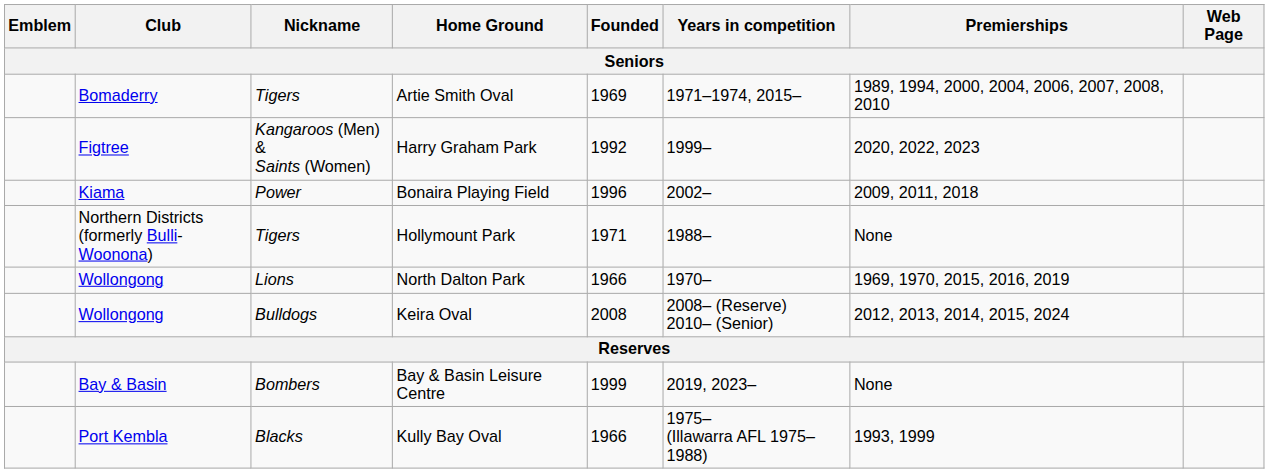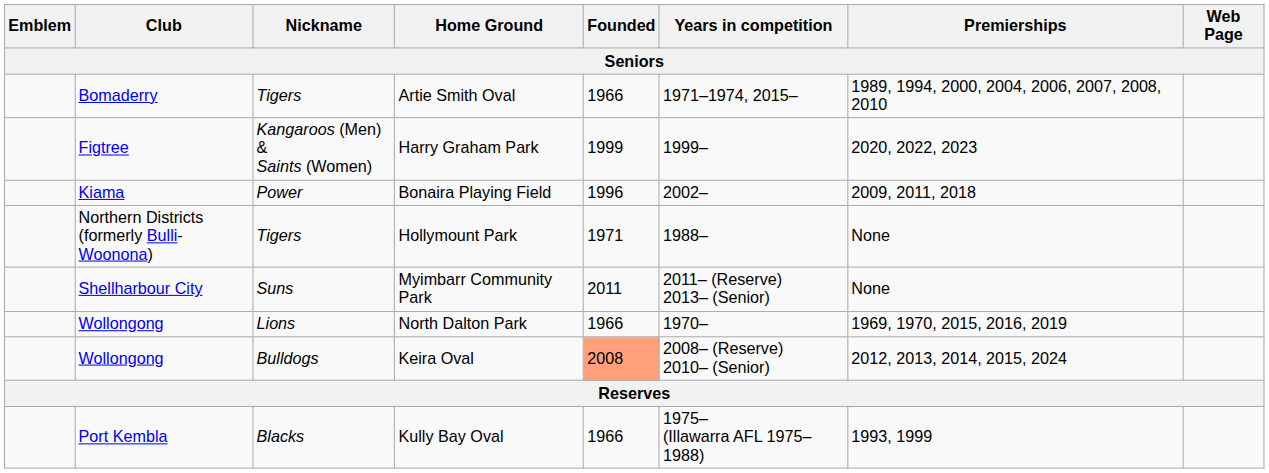Artie Smith Oval | Founded: 1969 -> 1966
Harry Graham Park | Founded: 1992 -> 1999
+ row: Shellharbour City | Suns | Myimbarr Community Park | 2011 | 2011– (Reserve) 2013– (Senior) | None
Keira Oval | Founded: no background -> lightsalmon background
- row: Bay & Basin | Bombers | Bay & Basin Leisure Centre | 1999 | 2019, 2023– | None
